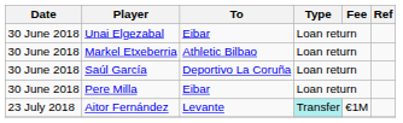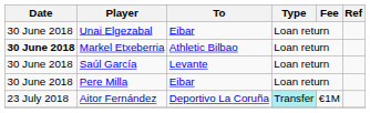Markel Etxeberria | Date: normal -> bold
Saúl García | To: Deportivo La Coruña -> Levante
Aitor Fernández | To: Levante -> Deportivo La Coruña
